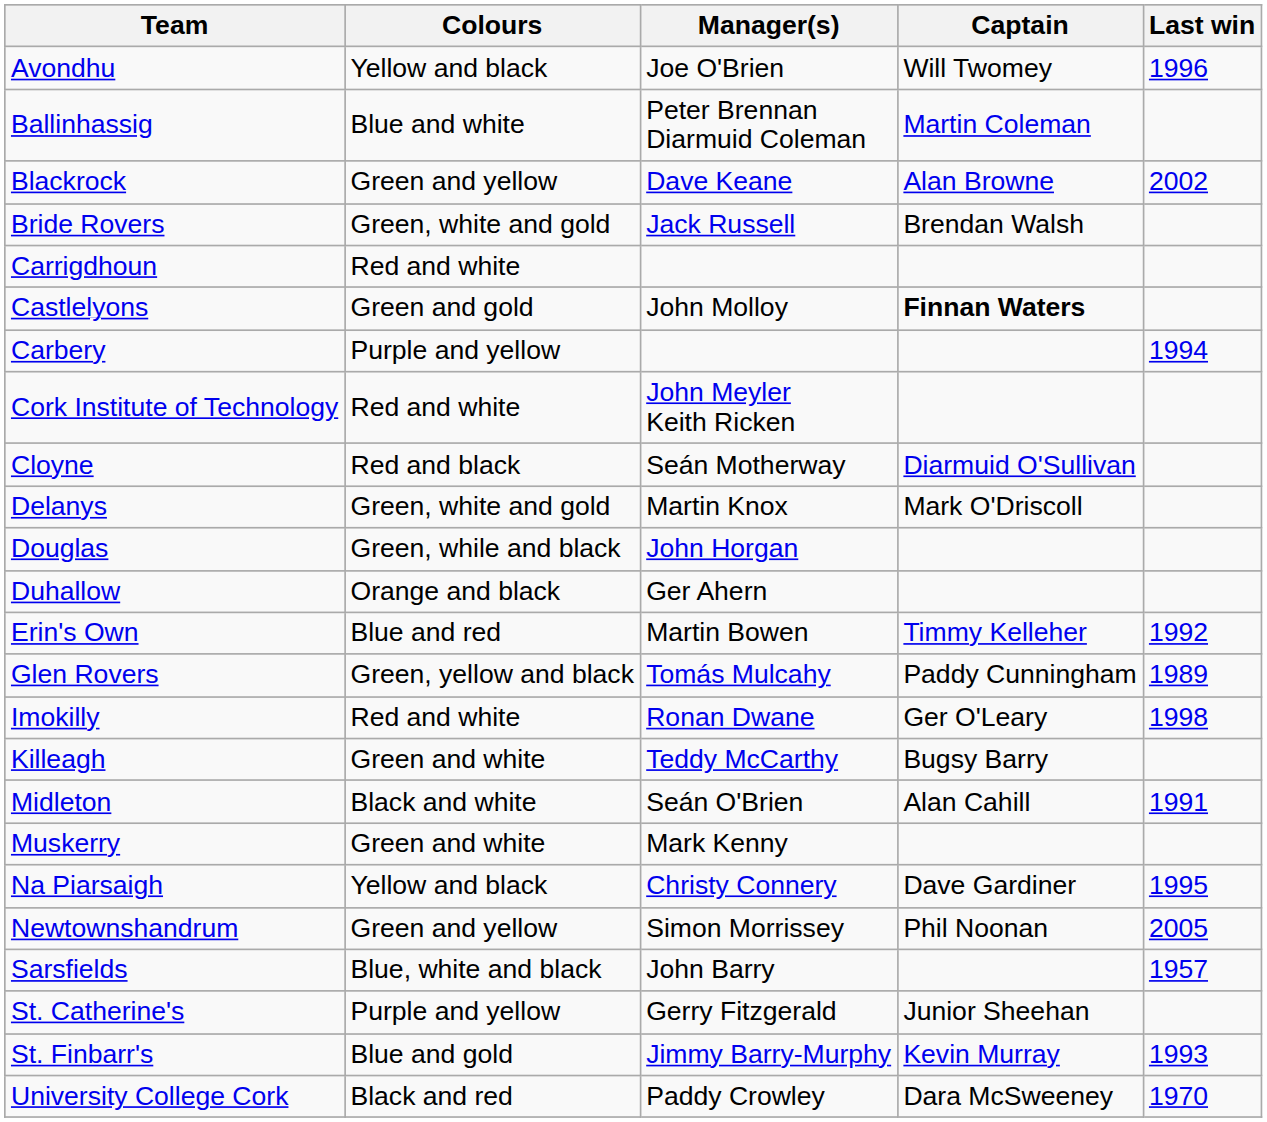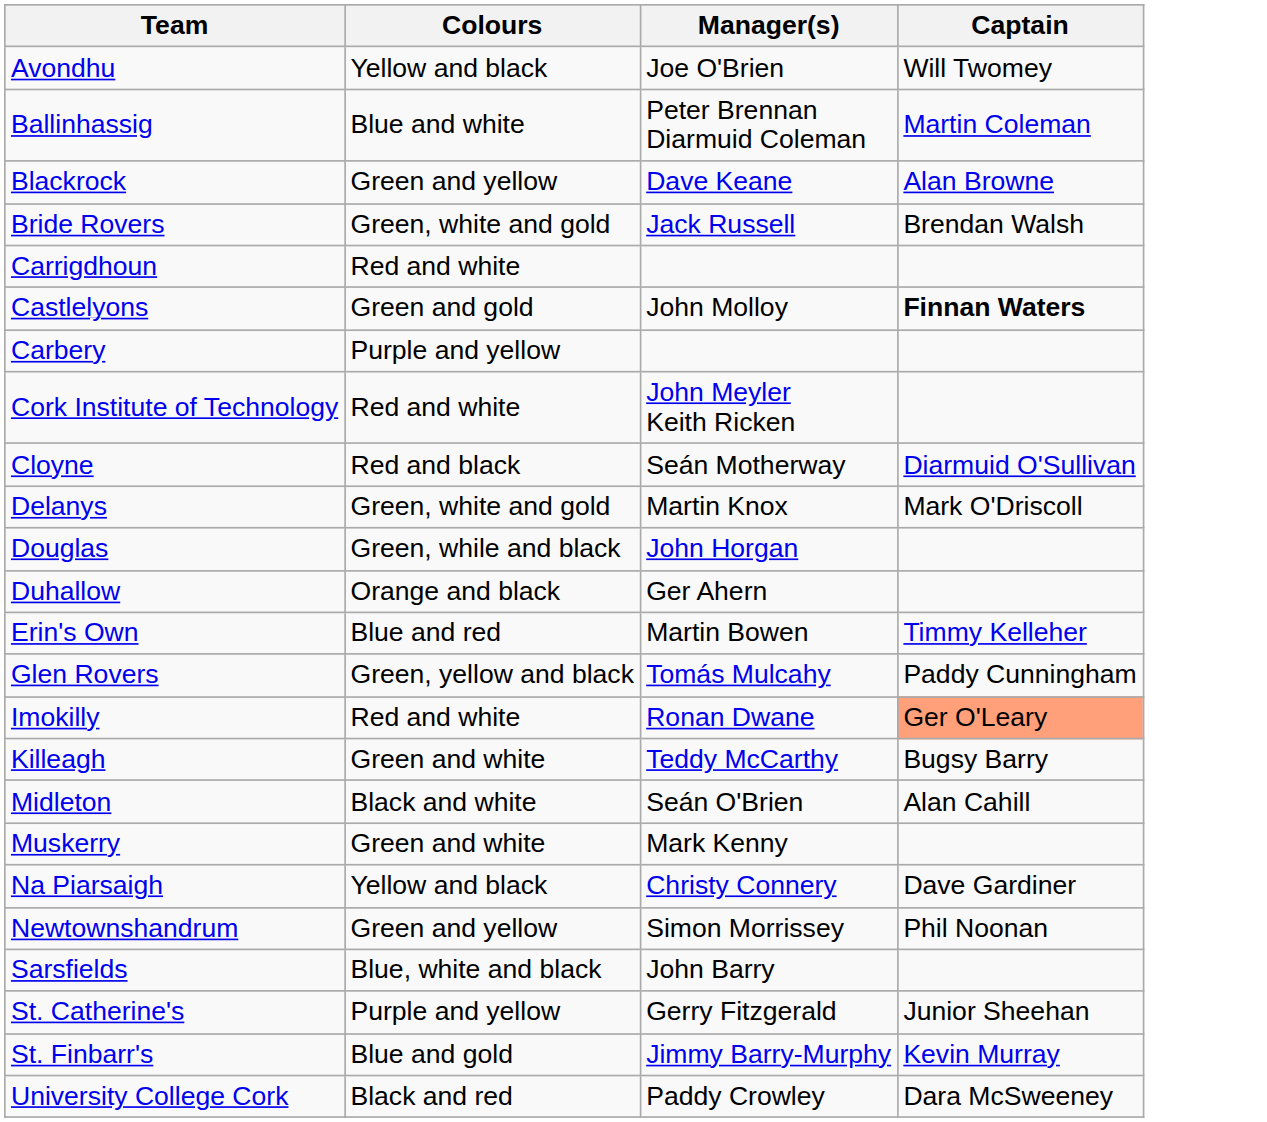- column: Last win | 1996 | 2002 | 1994 | 1992 | 1989 | 1998 | 1991 | 1995 | 2005 | 1957 | 1993 | 1970
Imokilly | Captain: no background -> lightsalmon background
